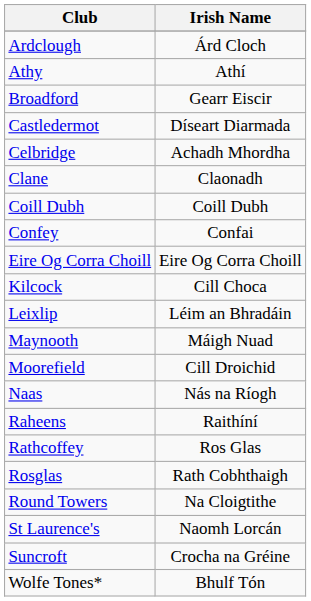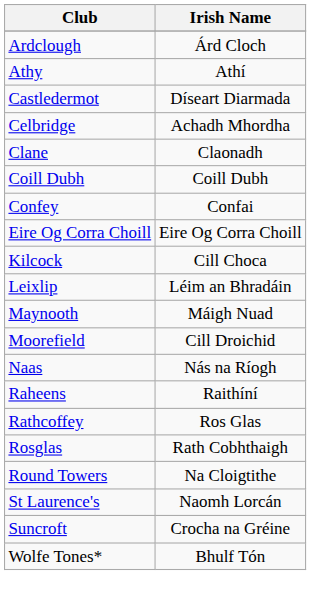- row: Broadford | Gearr Eiscir
